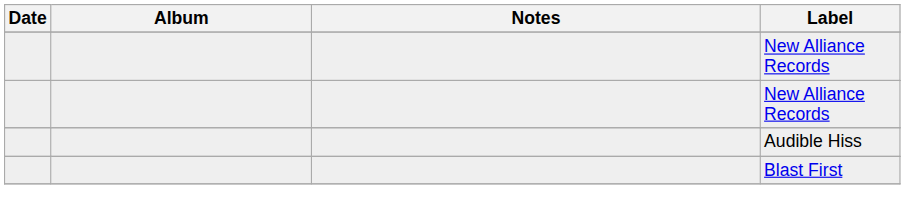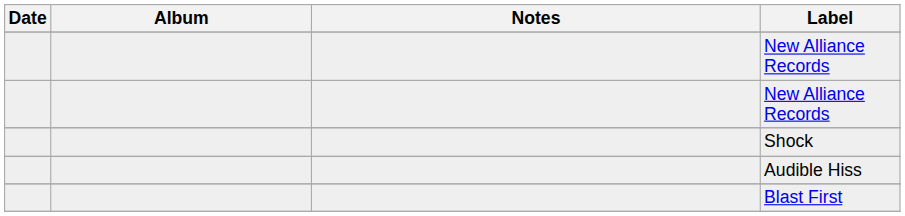+ row: Shock
